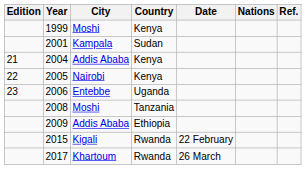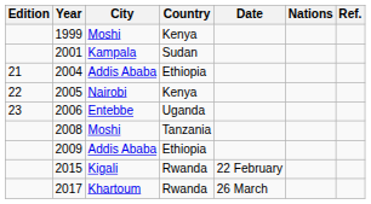2004 | Country: Kenya -> Ethiopia
